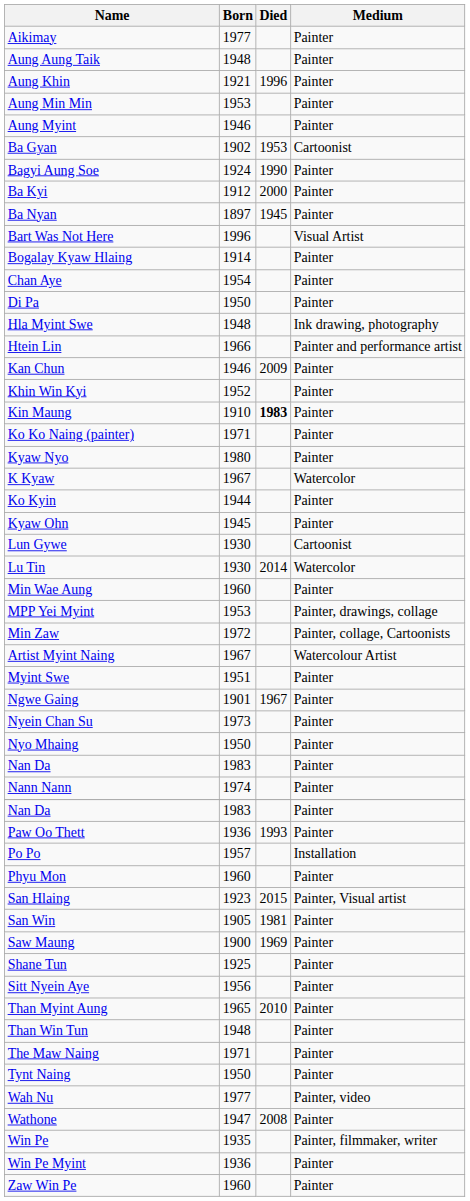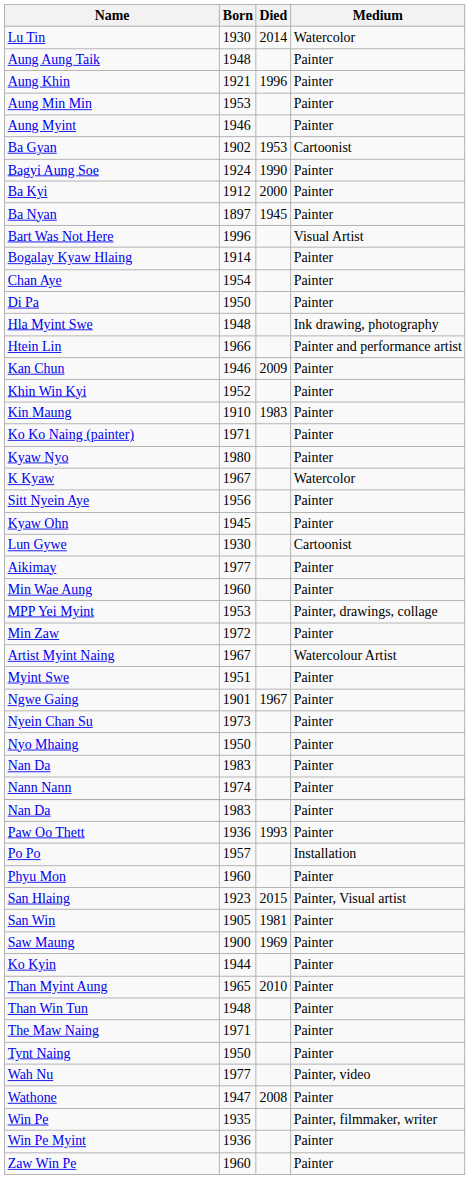rows swapped: Aikimay <-> Lu Tin
Kin Maung | Died: bold -> normal
rows swapped: Ko Kyin <-> Sitt Nyein Aye
Min Zaw | Medium: Painter, collage, Cartoonists -> Painter
- row: Shane Tun | 1925 | Painter
